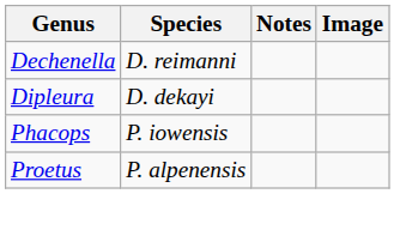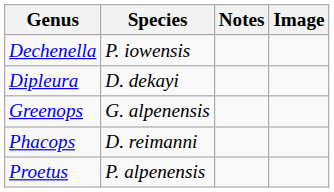Dechenella | Species: D. reimanni -> P. iowensis
+ row: Greenops | G. alpenensis
Phacops | Species: P. iowensis -> D. reimanni
